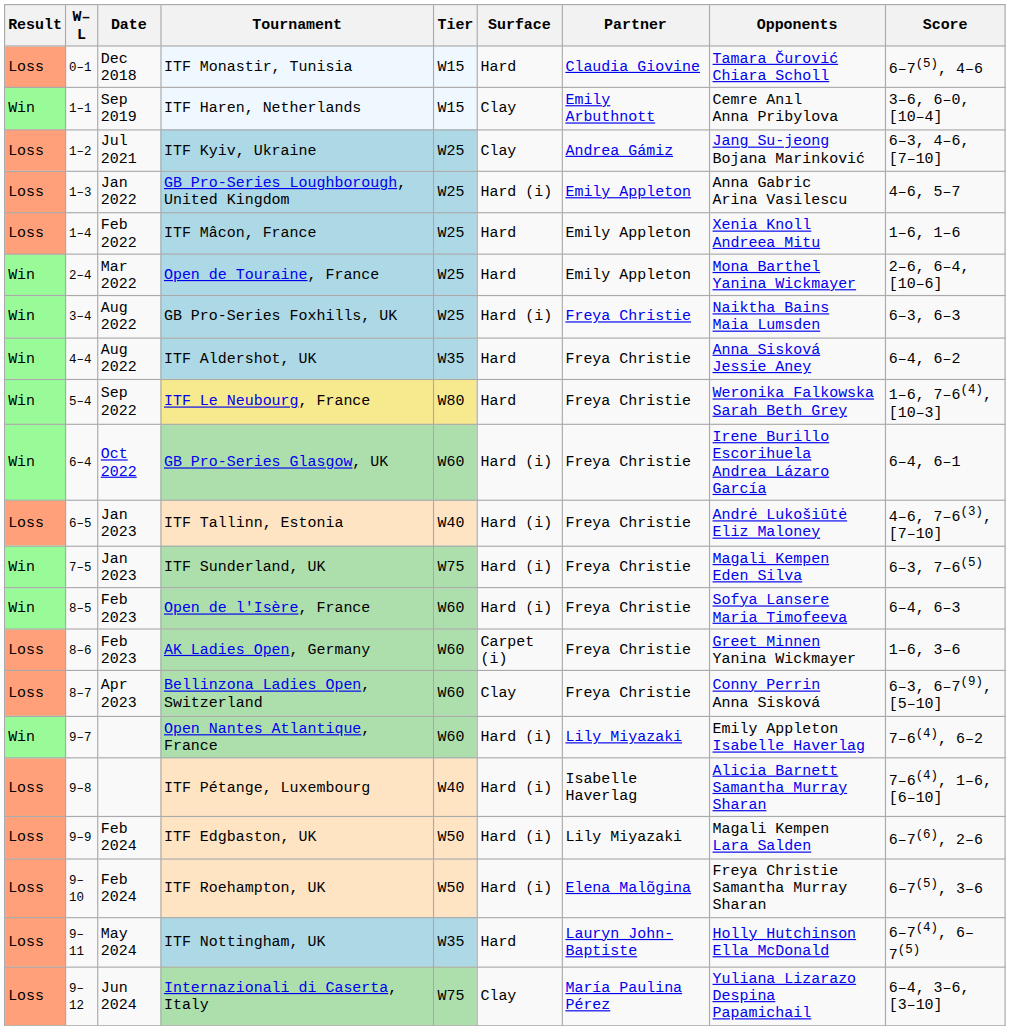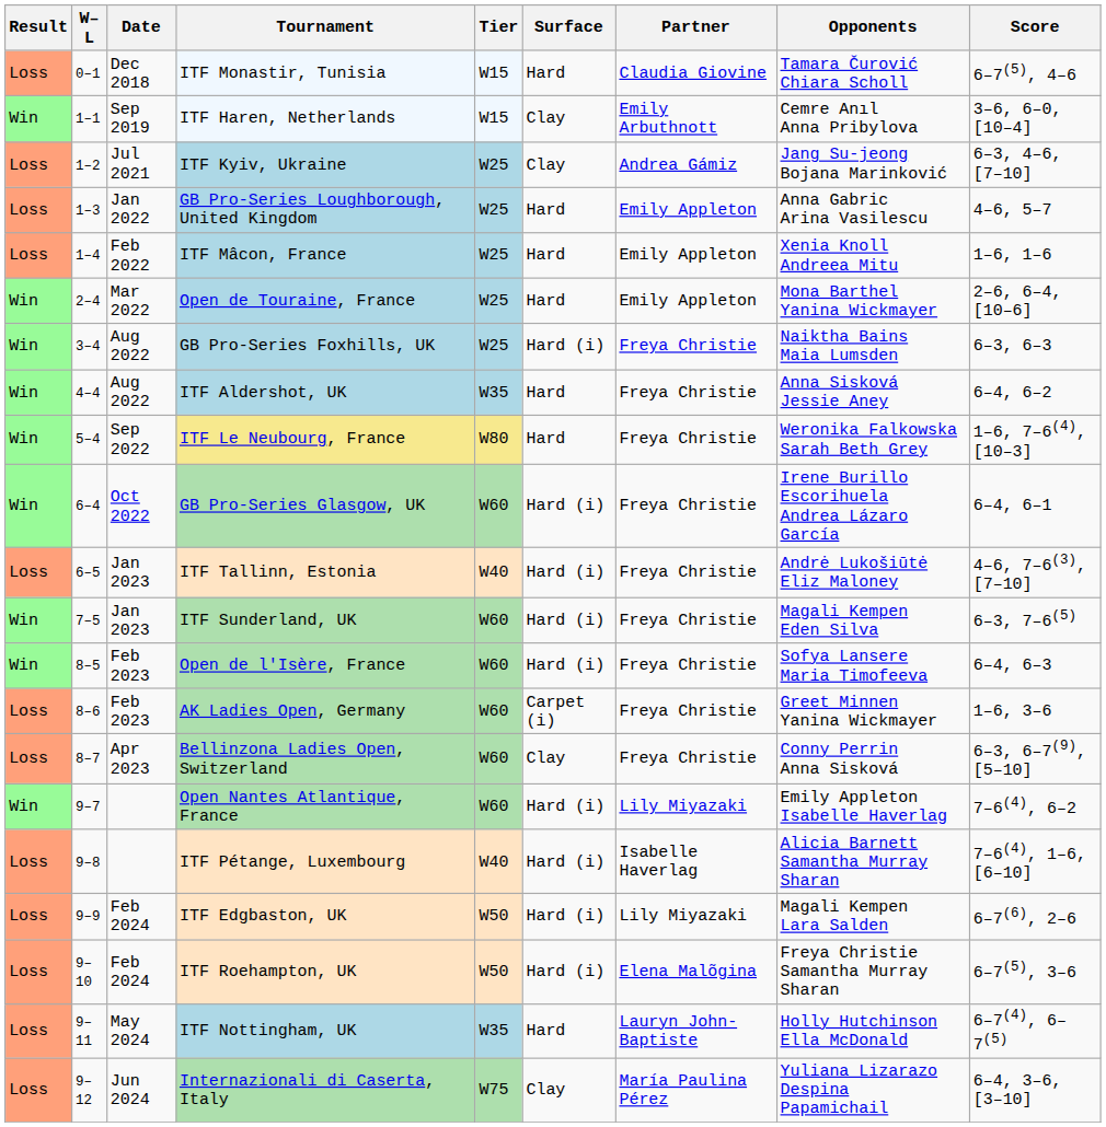GB Pro-Series Loughborough, United Kingdom | Surface: Hard (i) -> Hard
ITF Sunderland, UK | Tier: W75 -> W60
